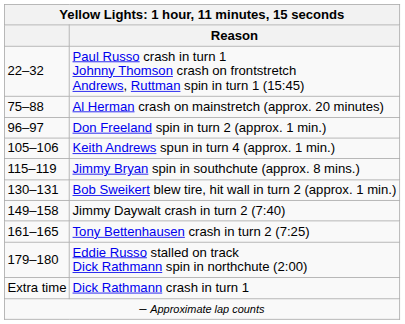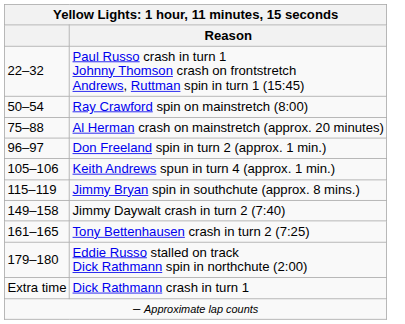+ row: 50–54 | Ray Crawford spin on mainstretch (8:00)
- row: 130–131 | Bob Sweikert blew tire, hit wall in turn 2 (approx. 1 min.)
